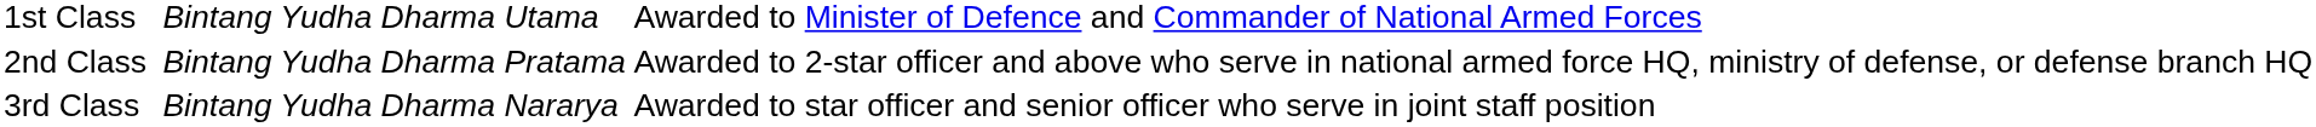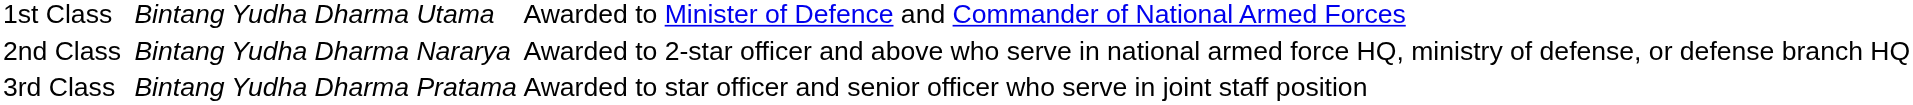2nd Class | column 3: Bintang Yudha Dharma Pratama -> Bintang Yudha Dharma Nararya
3rd Class | column 3: Bintang Yudha Dharma Nararya -> Bintang Yudha Dharma Pratama
